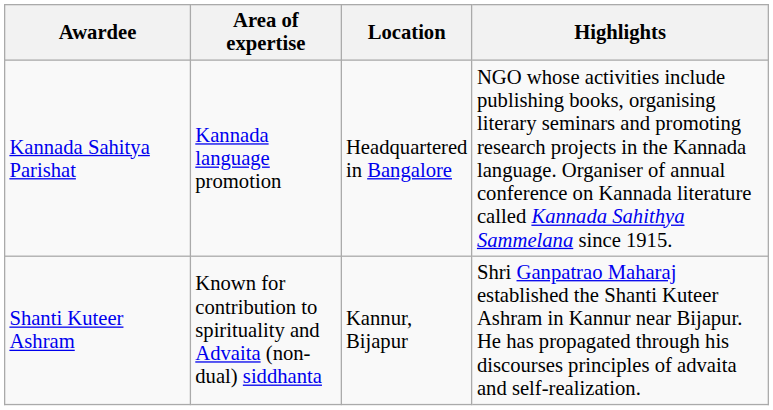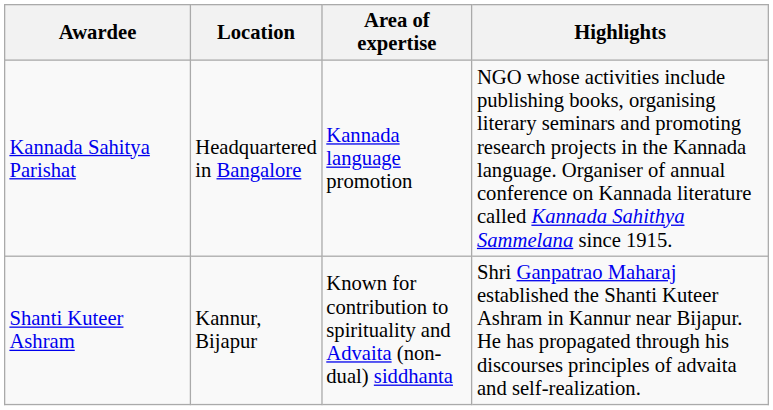columns swapped: Area of expertise <-> Location
